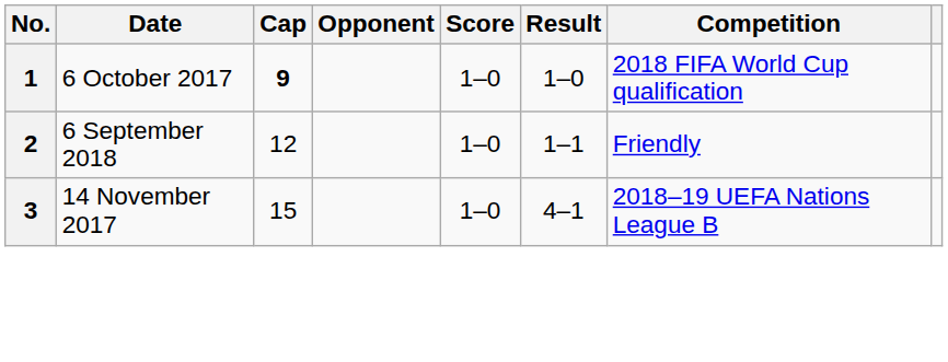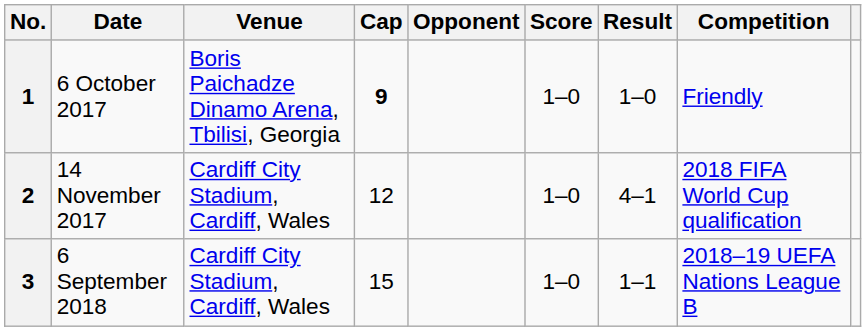+ column: Venue | Boris Paichadze Dinamo Arena, Tbilisi, Georgia | Cardiff City Stadium, Cardiff, Wales | Cardiff City Stadium, Cardiff, Wales
1 | Competition: 2018 FIFA World Cup qualification -> Friendly
2 | Date: 6 September 2018 -> 14 November 2017
2 | Result: 1–1 -> 4–1
2 | Competition: Friendly -> 2018 FIFA World Cup qualification
3 | Date: 14 November 2017 -> 6 September 2018
3 | Result: 4–1 -> 1–1
